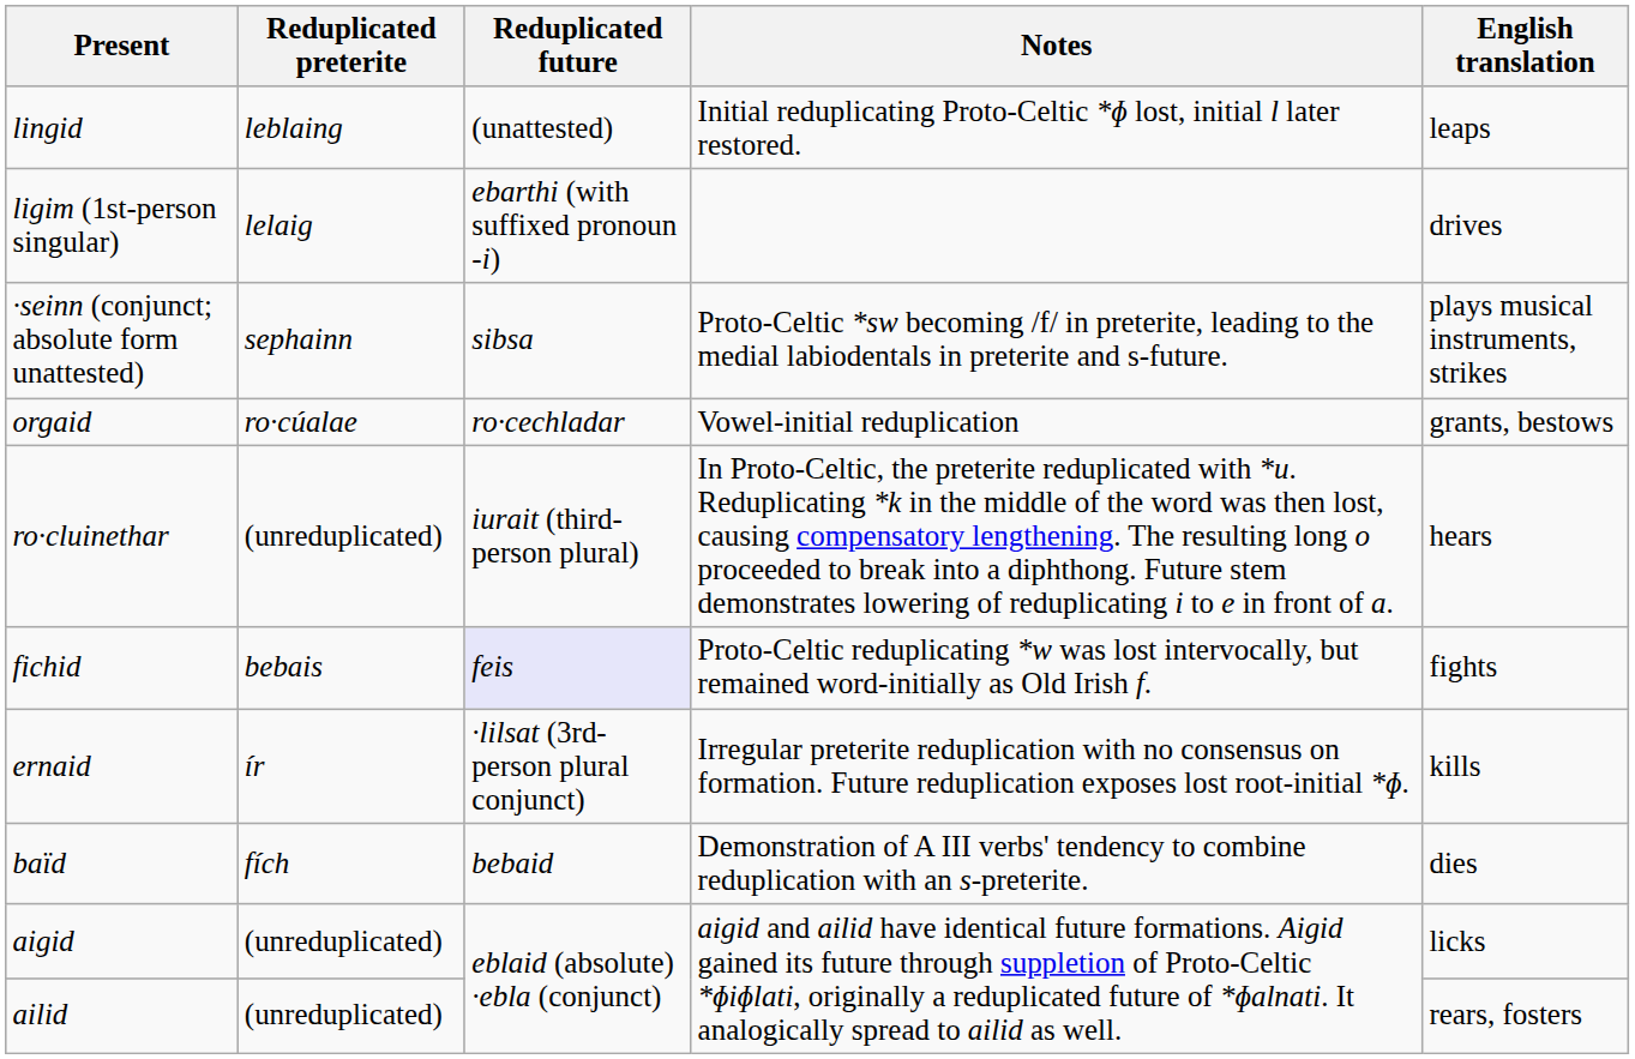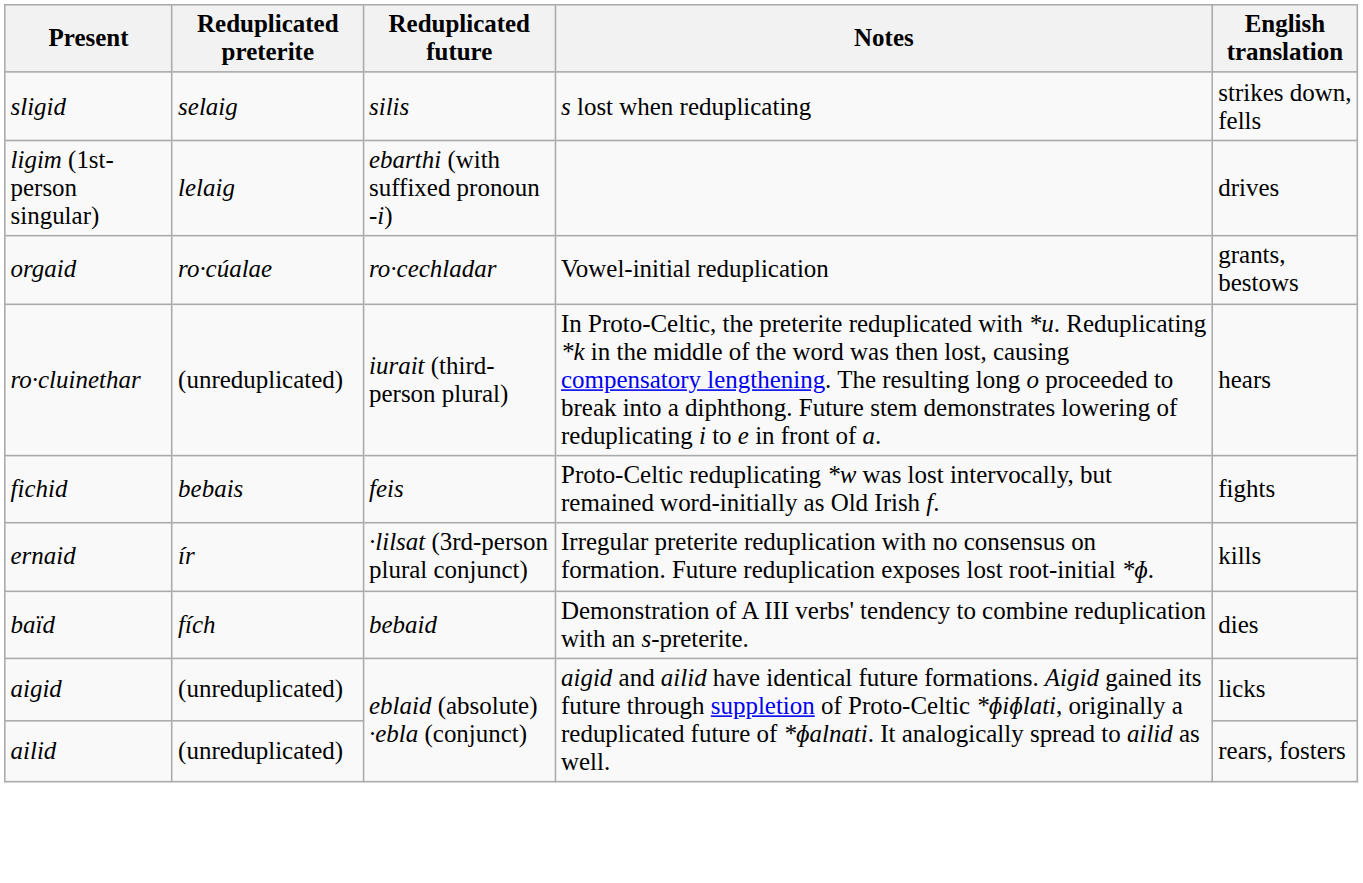+ row: sligid | selaig | silis | s lost when reduplicating | strikes down, fells
- row: lingid | leblaing | (unattested) | Initial reduplicating Proto-Celtic *ɸ lost, initial l later restored. | leaps
- row: ·seinn (conjunct; absolute form unattested) | sephainn | sibsa | Proto-Celtic *sw becoming /f/ in preterite, leading to the medial labiodentals in preterite and s-future. | plays musical instruments, strikes
fichid | Reduplicated future: lavender background -> no background
